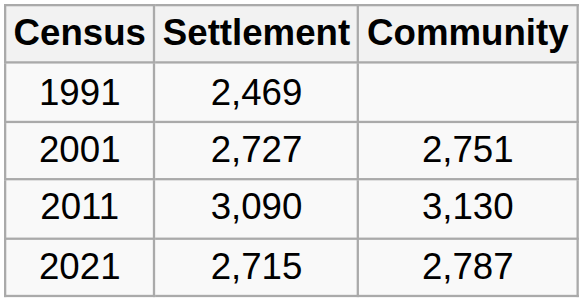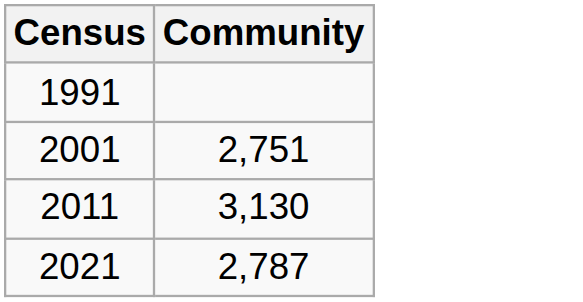- column: Settlement | 2,469 | 2,727 | 3,090 | 2,715
